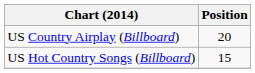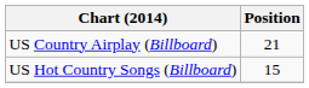US Country Airplay (Billboard) | Position: 20 -> 21
